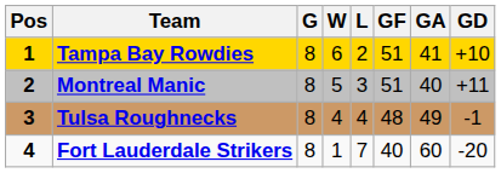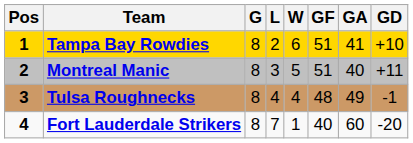columns swapped: W <-> L
